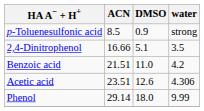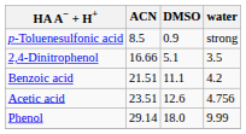Benzoic acid | DMSO: 11.0 -> 11.1
Acetic acid | water: 4.306 -> 4.756
